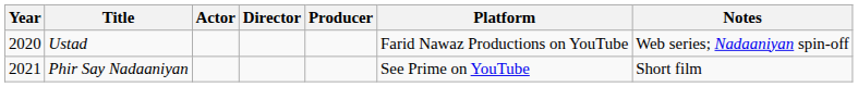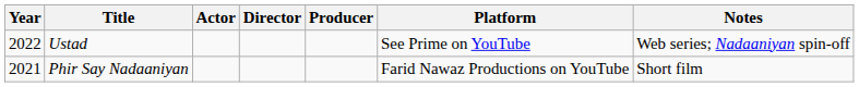Ustad | Year: 2020 -> 2022
Ustad | Platform: Farid Nawaz Productions on YouTube -> See Prime on YouTube
Phir Say Nadaaniyan | Platform: See Prime on YouTube -> Farid Nawaz Productions on YouTube
